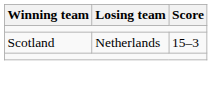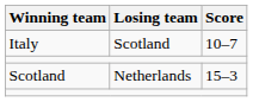+ row: Italy | Scotland | 10–7
